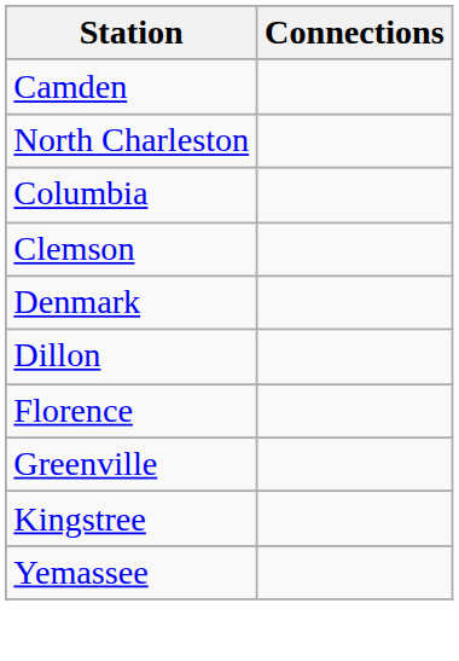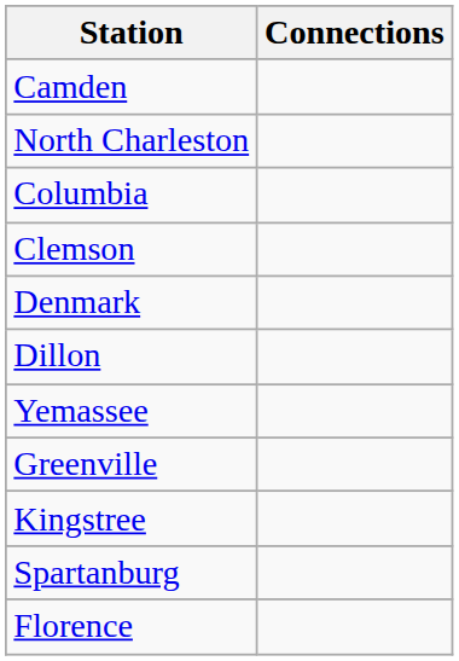rows swapped: Florence <-> Yemassee
+ row: Spartanburg
